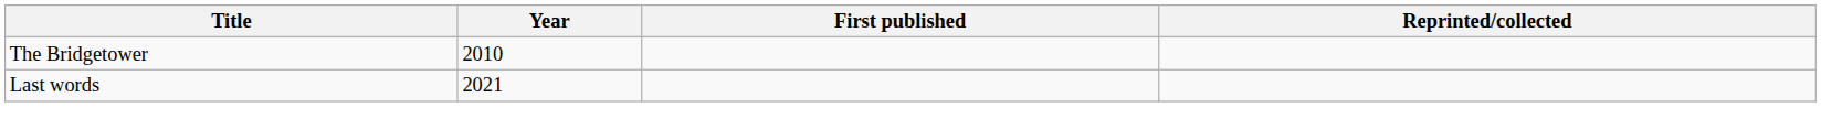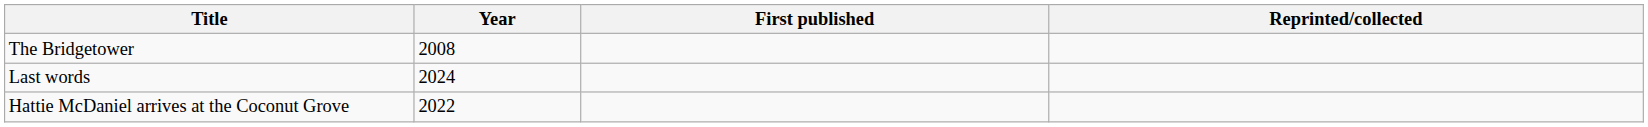The Bridgetower | Year: 2010 -> 2008
Last words | Year: 2021 -> 2024
+ row: Hattie McDaniel arrives at the Coconut Grove | 2022
